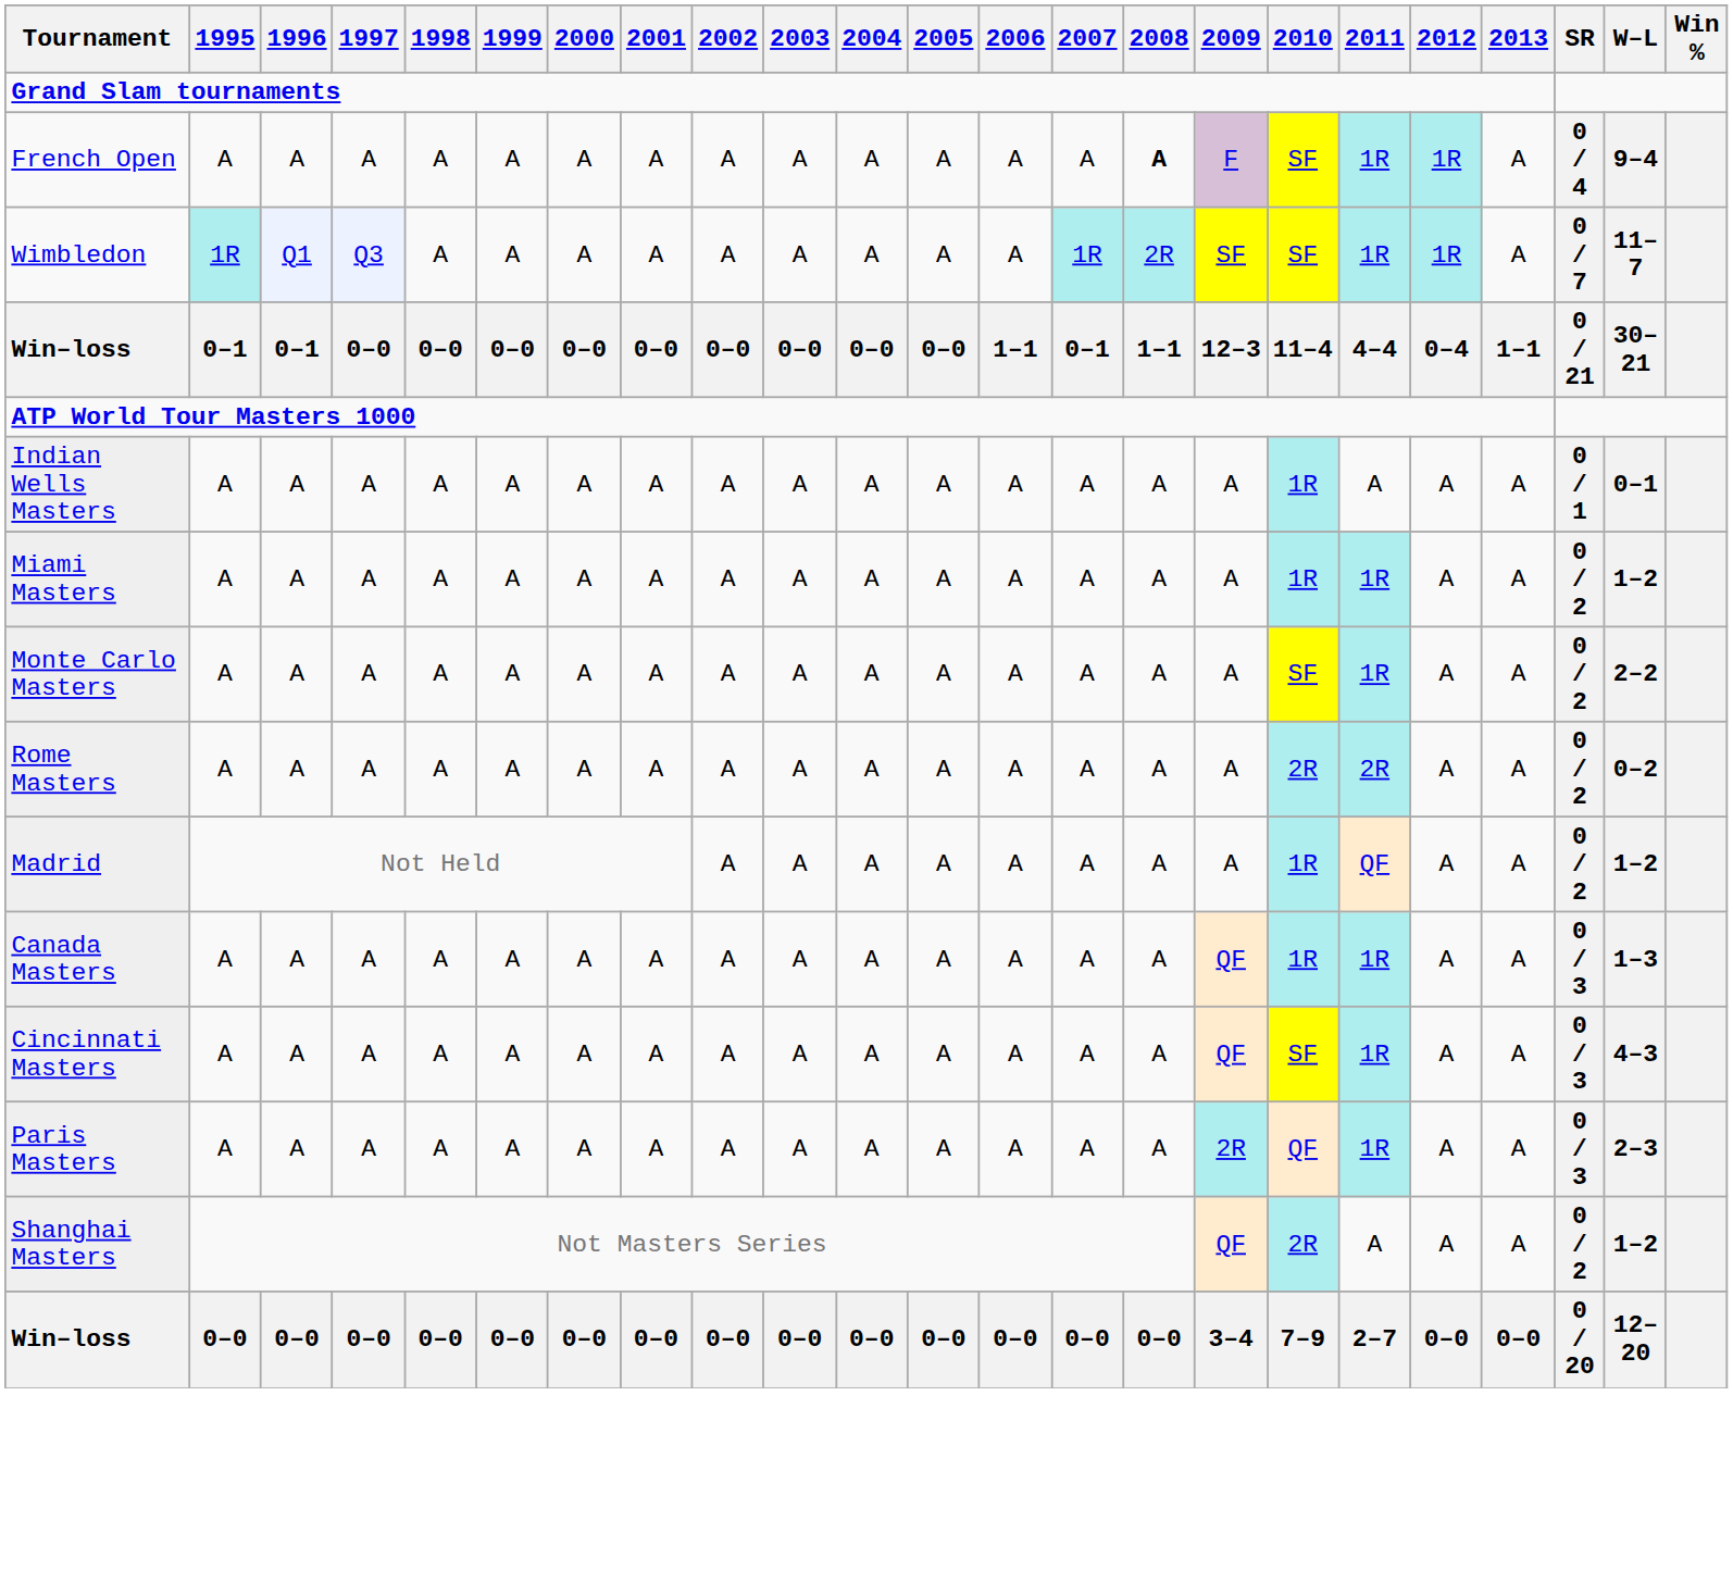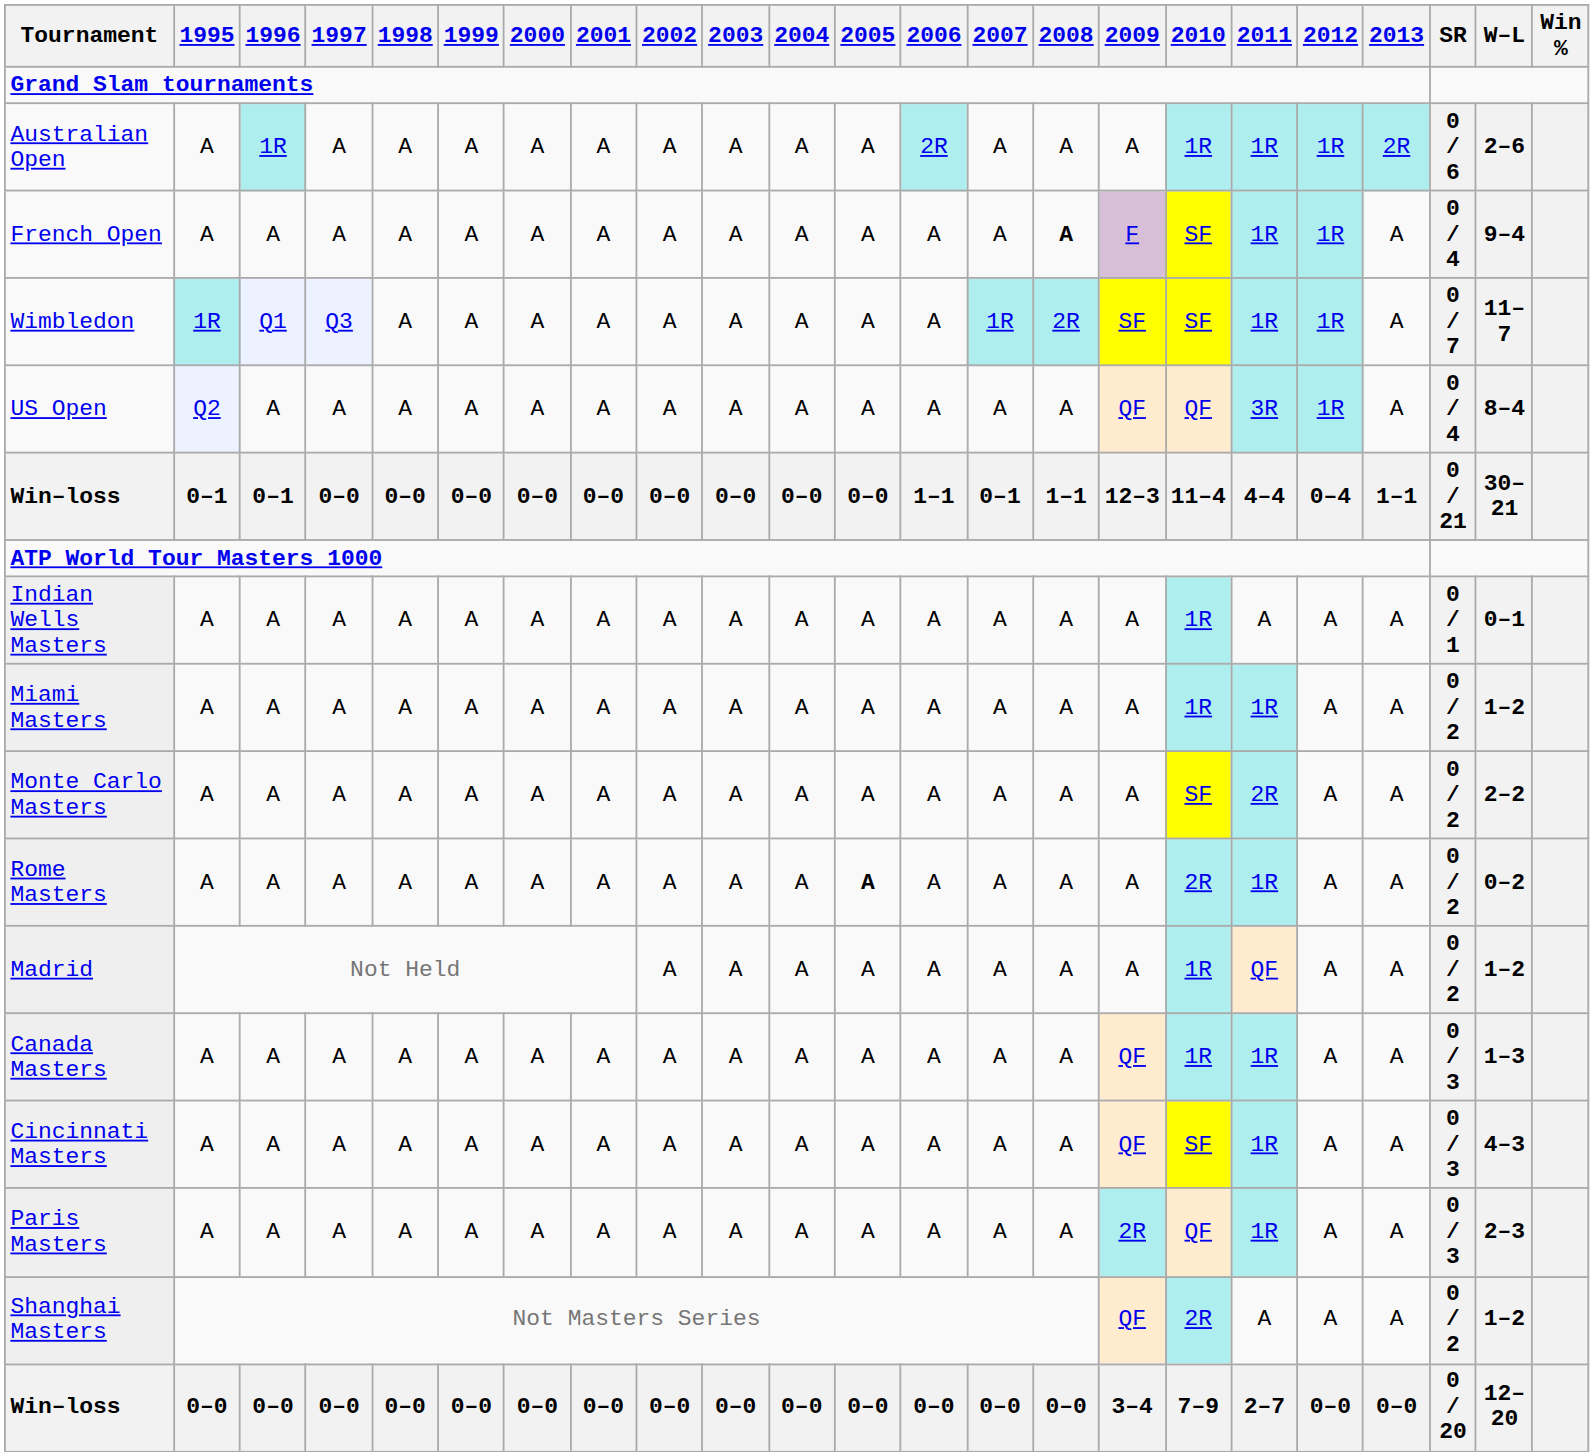+ row: Australian Open | A | 1R | A | A | A | A | A | A | A | A | A | 2R | A | A | A | 1R | 1R | 1R | 2R | 0 / 6 | 2–6
+ row: US Open | Q2 | A | A | A | A | A | A | A | A | A | A | A | A | A | QF | QF | 3R | 1R | A | 0 / 4 | 8–4
Monte Carlo Masters | 2011: 1R -> 2R
Rome Masters | 2005: normal -> bold
Rome Masters | 2011: 2R -> 1R
